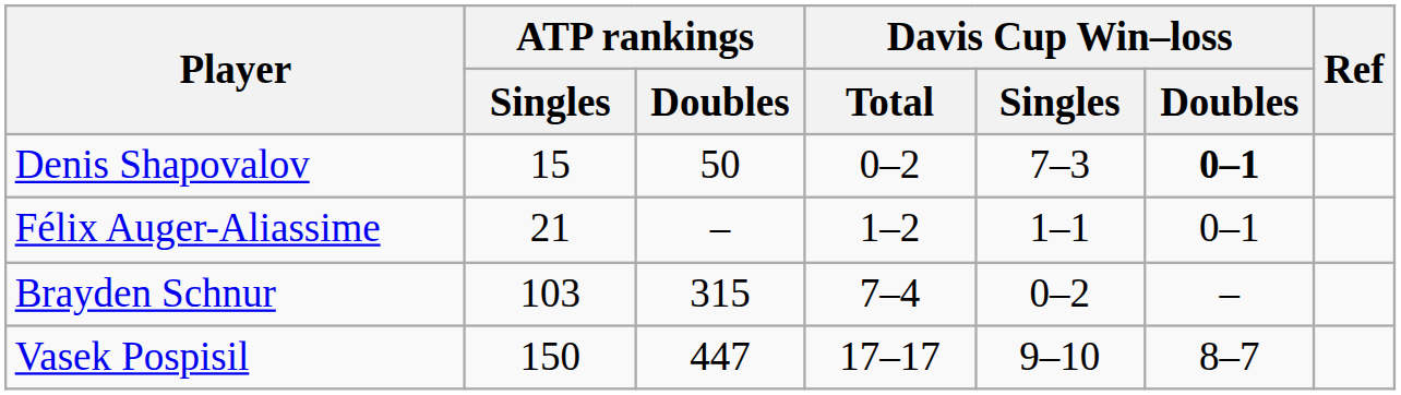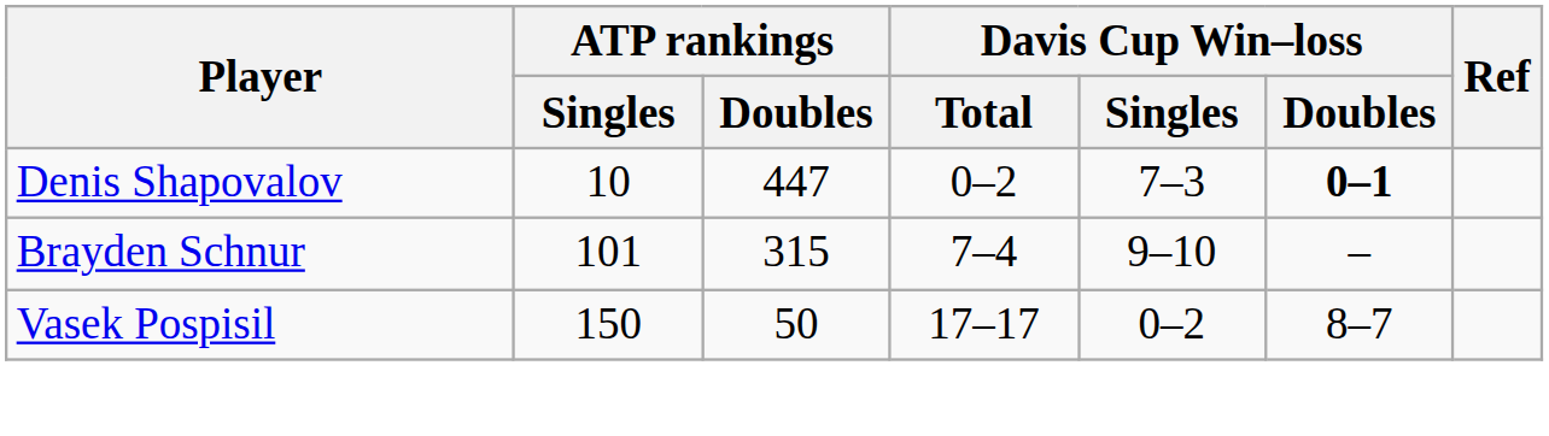Denis Shapovalov | ATP rankings / Singles: 15 -> 10
Denis Shapovalov | ATP rankings / Doubles: 50 -> 447
- row: Félix Auger-Aliassime | 21 | – | 1–2 | 1–1 | 0–1
Brayden Schnur | ATP rankings / Singles: 103 -> 101
Brayden Schnur | Davis Cup Win–loss / Singles: 0–2 -> 9–10
Vasek Pospisil | ATP rankings / Doubles: 447 -> 50
Vasek Pospisil | Davis Cup Win–loss / Singles: 9–10 -> 0–2
